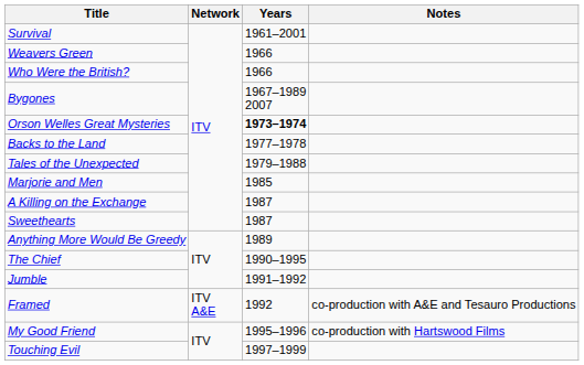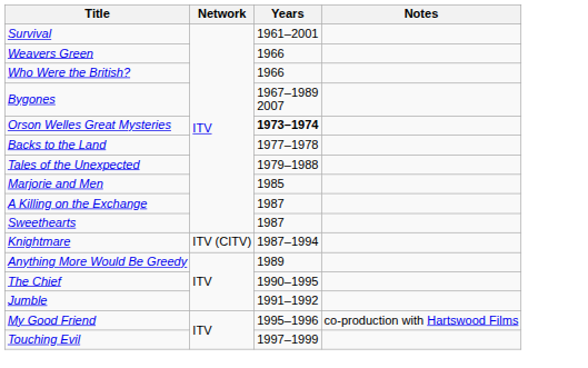+ row: Knightmare | ITV (CITV) | 1987–1994
- row: Framed | ITV A&E | 1992 | co-production with A&E and Tesauro Productions
